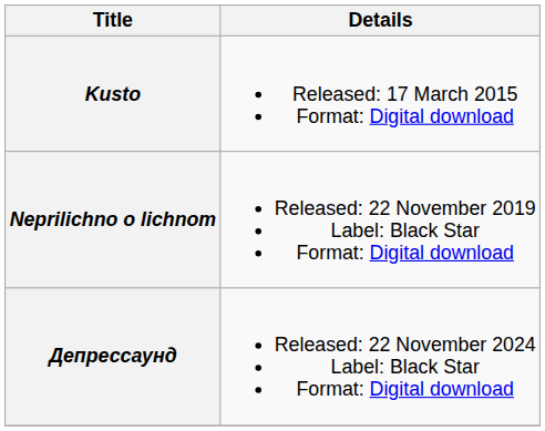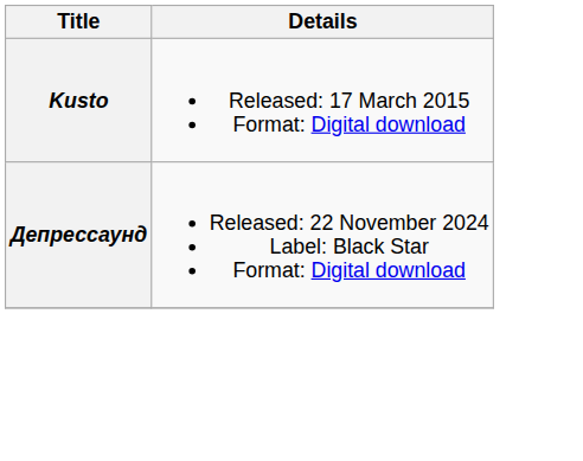- row: Neprilichno o lichnom | Released: 22 November 2019 Label: Black Star Format: Digital download
